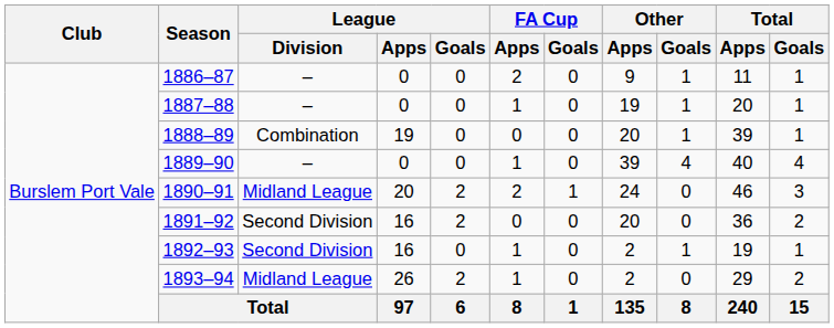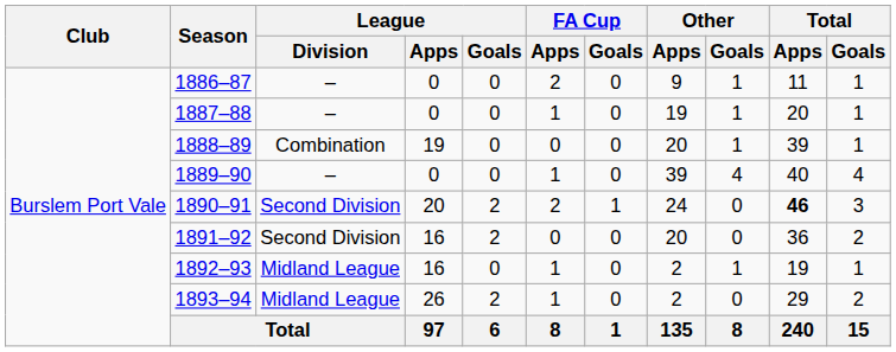1890–91 | League / Division: Midland League -> Second Division
1890–91 | Total / Apps: normal -> bold
1892–93 | League / Division: Second Division -> Midland League
